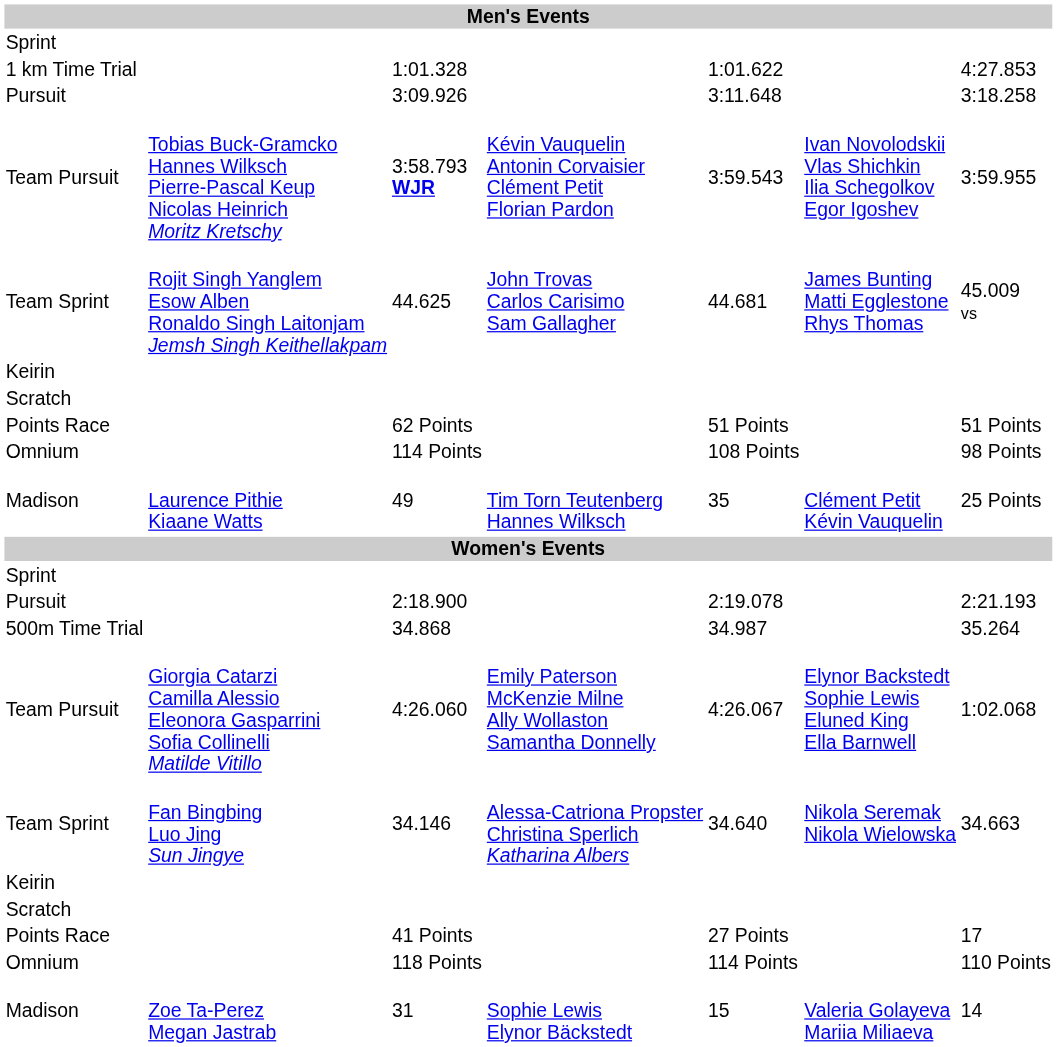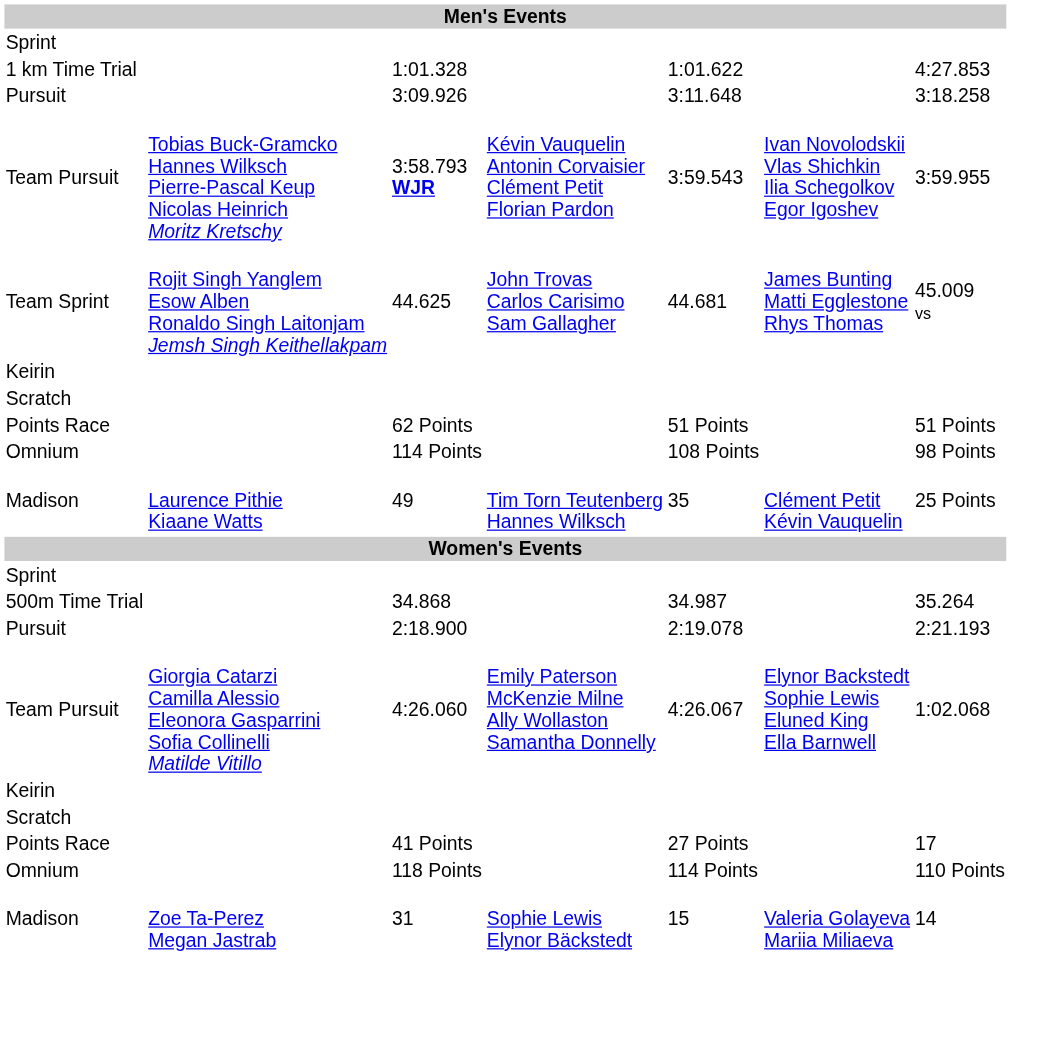rows swapped: 34.868 <-> 2:18.900
- row: Team Sprint | Fan Bingbing Luo Jing Sun Jingye | 34.146 | Alessa-Catriona Propster Christina Sperlich Katharina Albers | 34.640 | Nikola Seremak Nikola Wielowska | 34.663
